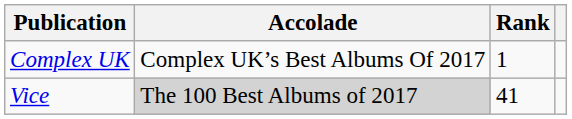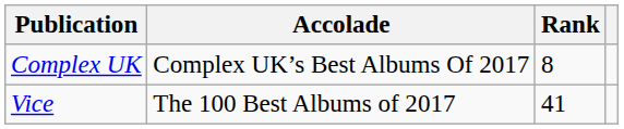Complex UK | Rank: 1 -> 8
Vice | Accolade: lightgrey background -> no background
